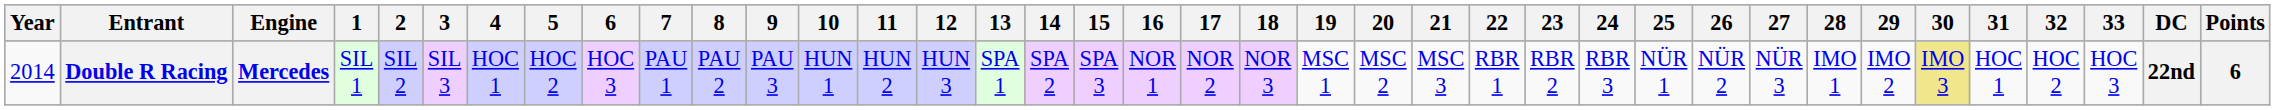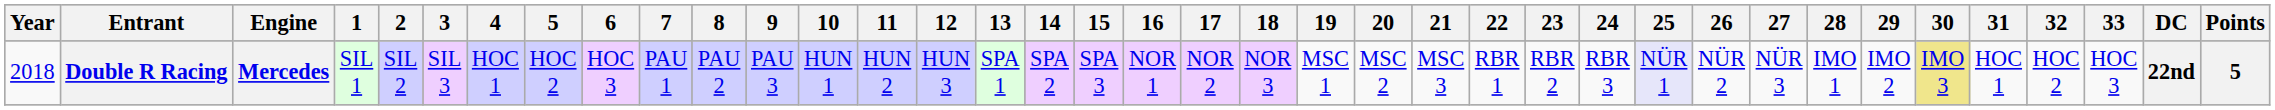Double R Racing | Year: 2014 -> 2018
Double R Racing | 25: no background -> lavender background
Double R Racing | Points: 6 -> 5
